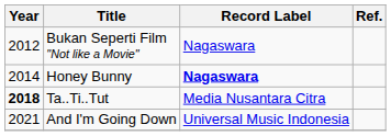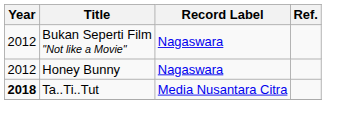Honey Bunny | Year: 2014 -> 2012
Honey Bunny | Record Label: bold -> normal
- row: 2021 | And I'm Going Down | Universal Music Indonesia
